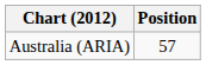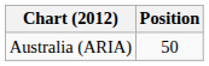Australia (ARIA) | Position: 57 -> 50
